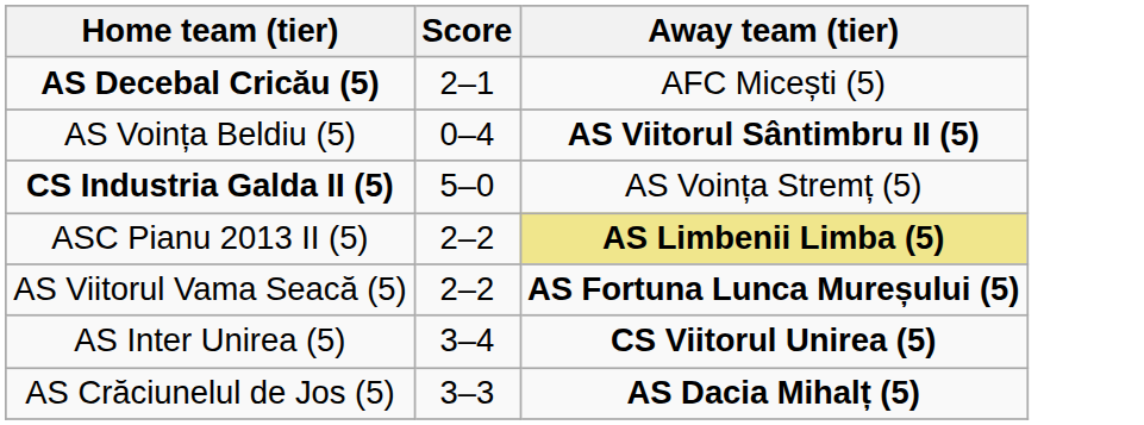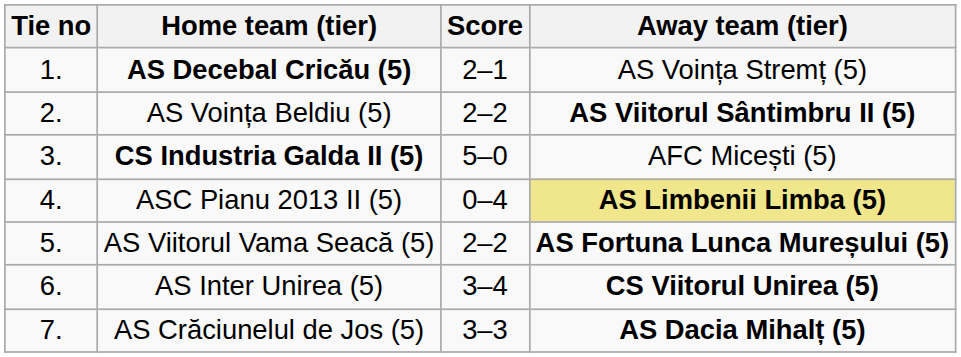+ column: Tie no | 1. | 2. | 3. | 4. | 5. | 6. | 7.
AS Decebal Cricău (5) | Away team (tier): AFC Micești (5) -> AS Voința Stremț (5)
AS Voința Beldiu (5) | Score: 0–4 -> 2–2
CS Industria Galda II (5) | Away team (tier): AS Voința Stremț (5) -> AFC Micești (5)
ASC Pianu 2013 II (5) | Score: 2–2 -> 0–4
